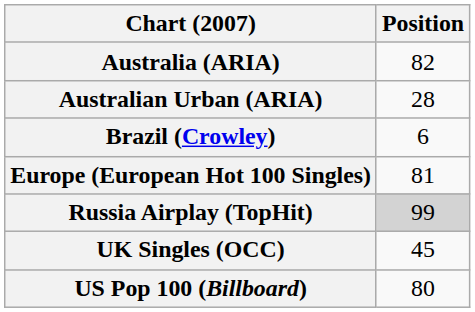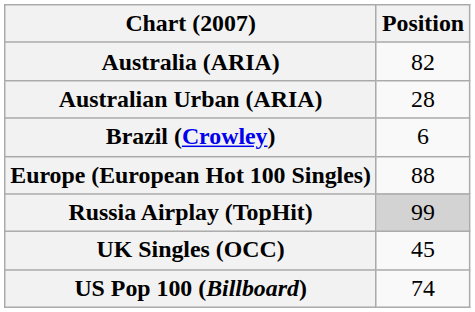Europe (European Hot 100 Singles) | Position: 81 -> 88
US Pop 100 (Billboard) | Position: 80 -> 74
